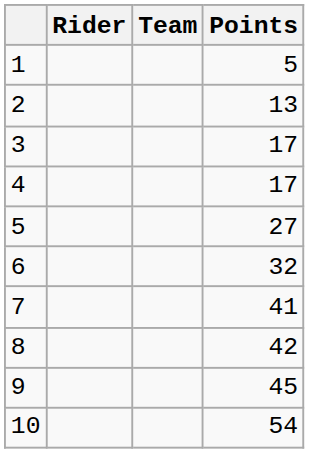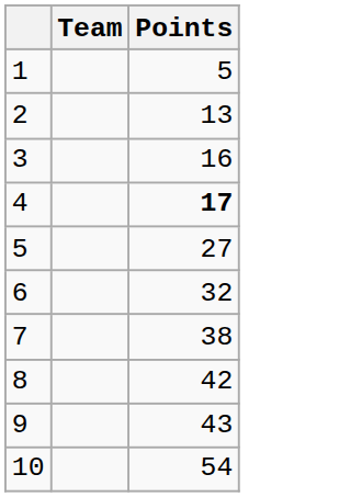- column: Rider
3 | Points: 17 -> 16
4 | Points: normal -> bold
7 | Points: 41 -> 38
9 | Points: 45 -> 43
